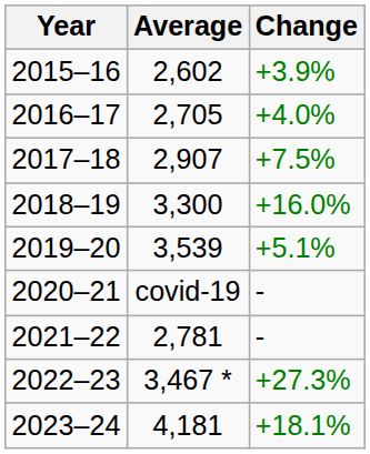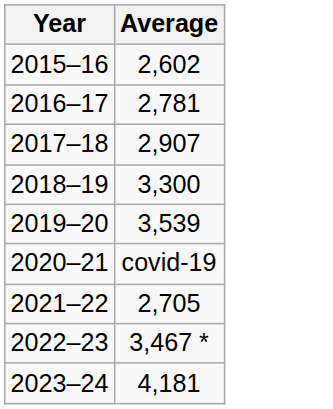- column: Change | +3.9% | +4.0% | +7.5% | +16.0% | +5.1% | - | - | +27.3% | +18.1%
2016–17 | Average: 2,705 -> 2,781
2021–22 | Average: 2,781 -> 2,705
